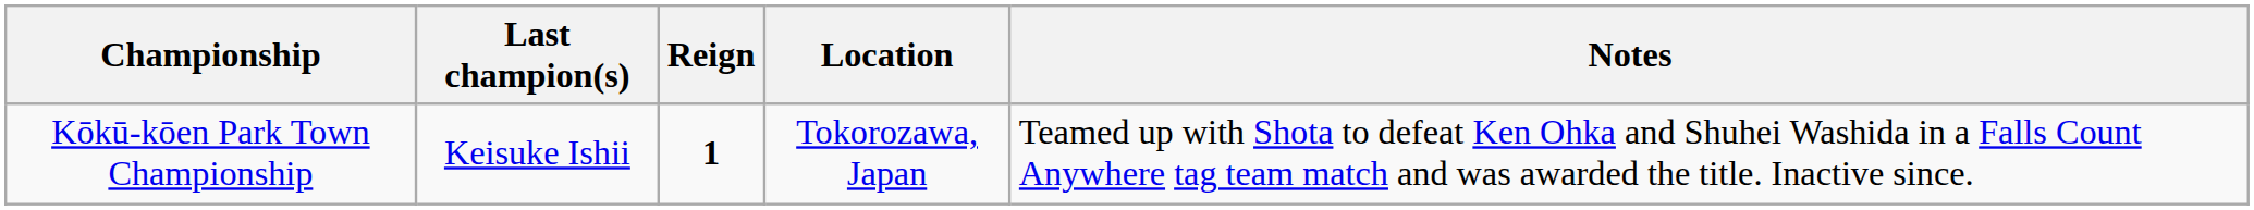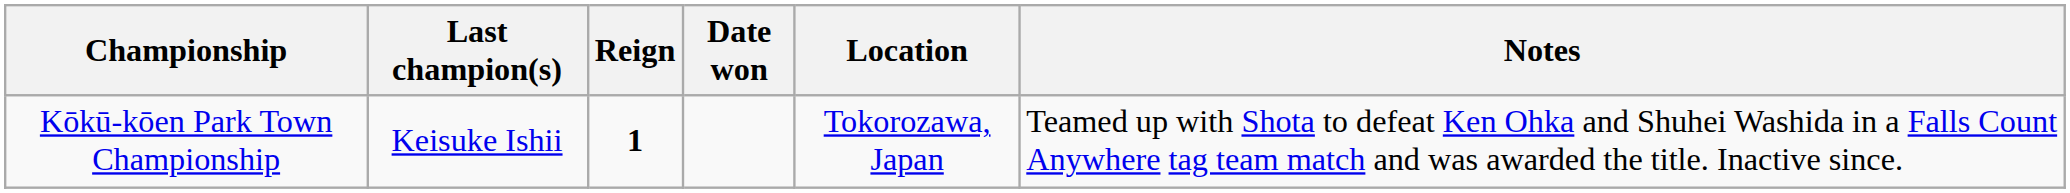+ column: Date won
